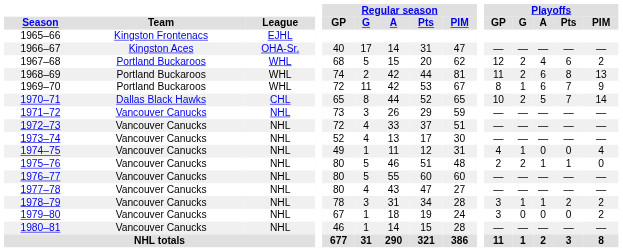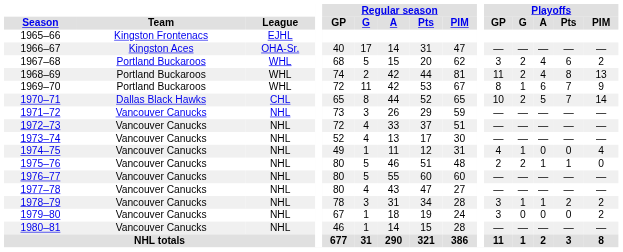1967–68 | Playoffs / GP: 12 -> 3
1968–69 | Playoffs / A: 6 -> 4
